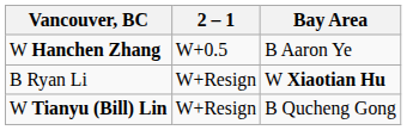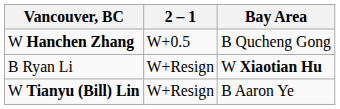W Hanchen Zhang | Bay Area: B Aaron Ye -> B Qucheng Gong
W Tianyu (Bill) Lin | Bay Area: B Qucheng Gong -> B Aaron Ye
